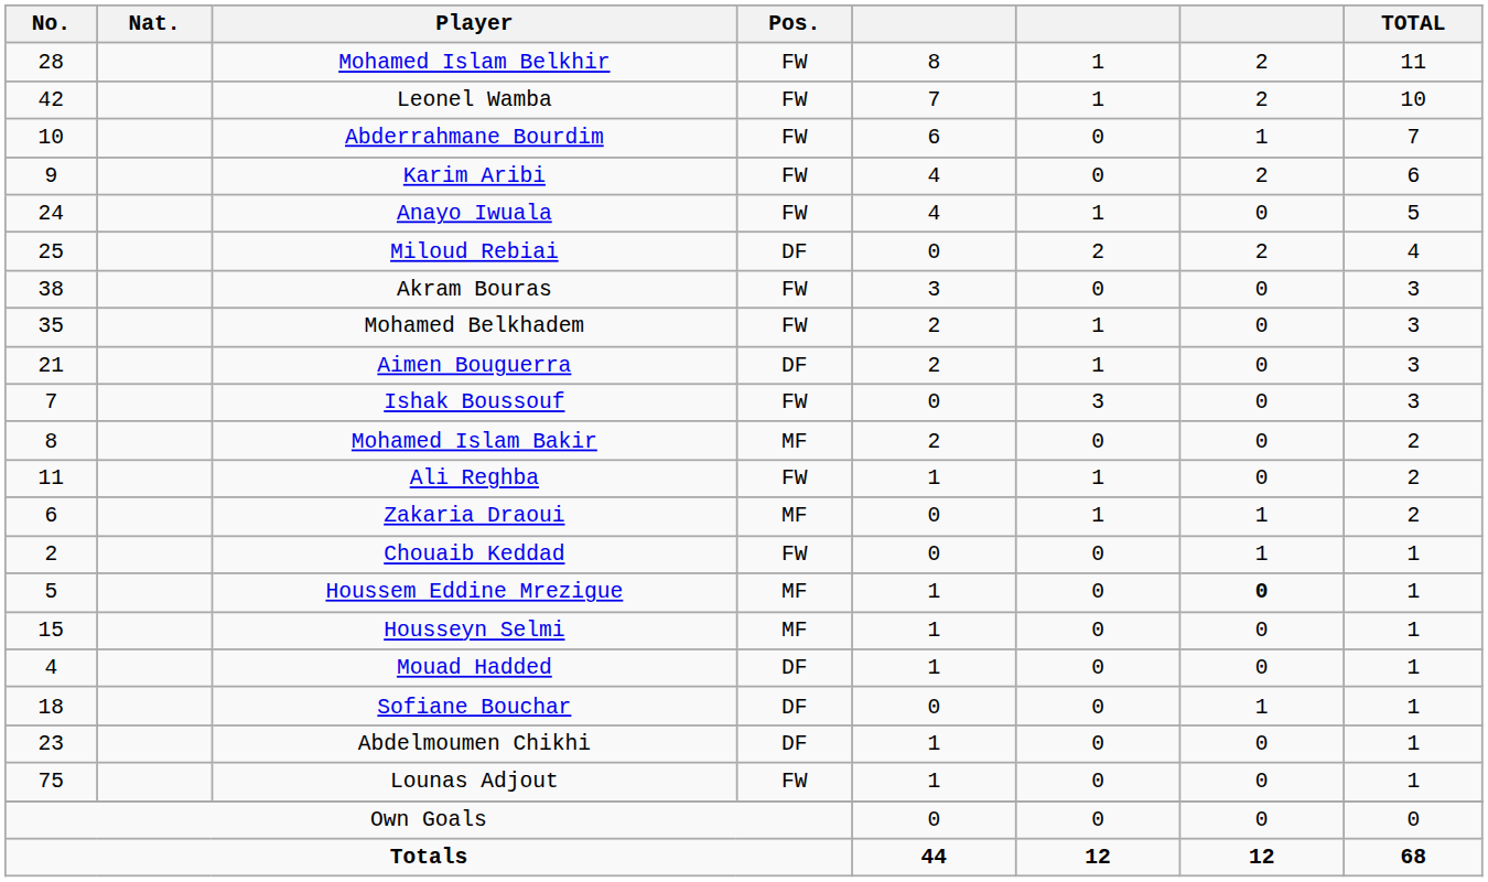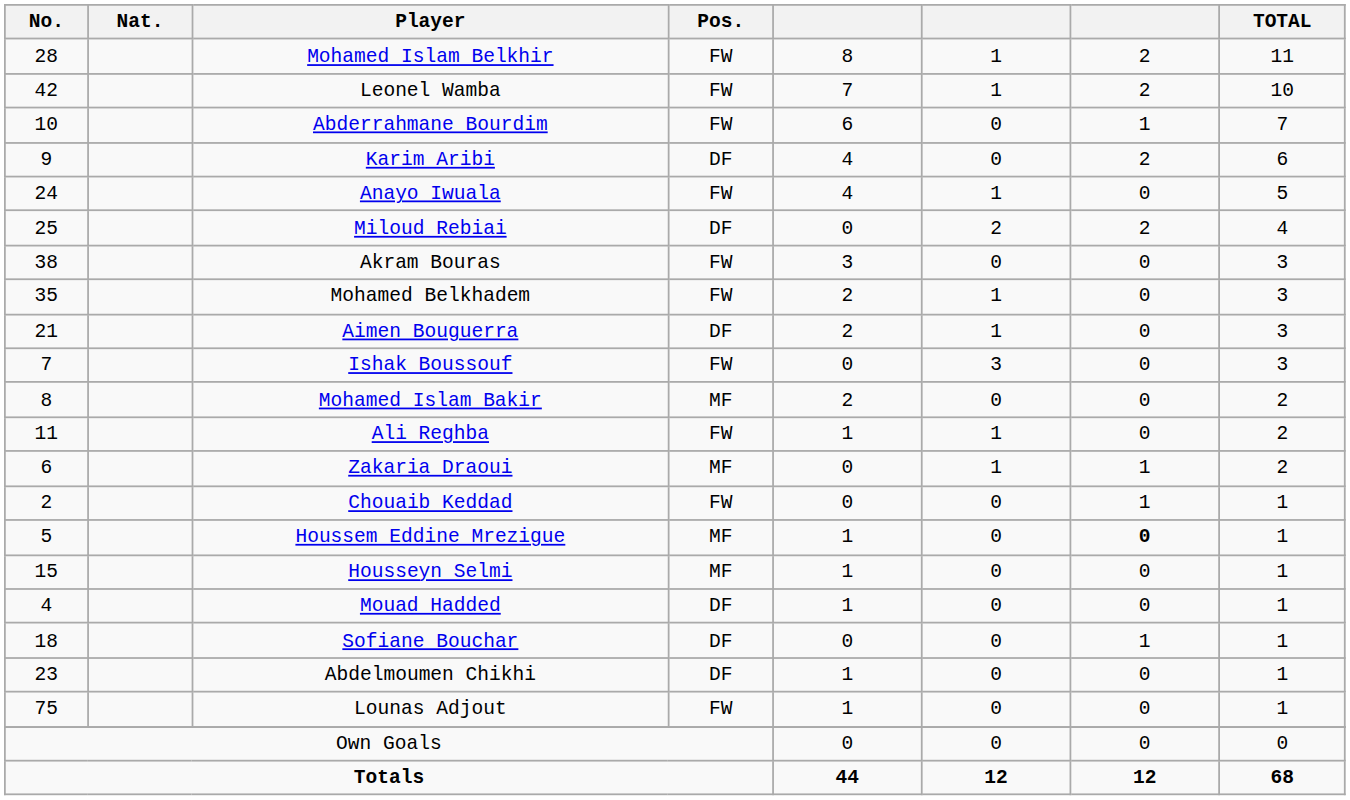Karim Aribi | Pos.: FW -> DF
